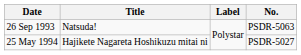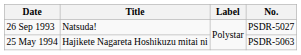26 Sep 1993 | No.: PSDR-5063 -> PSDR-5027
25 May 1994 | No.: PSDR-5027 -> PSDR-5063
